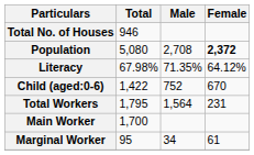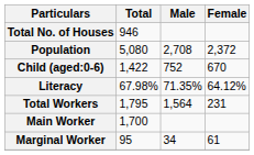Population | Female: bold -> normal
rows swapped: Child (aged:0-6) <-> Literacy
